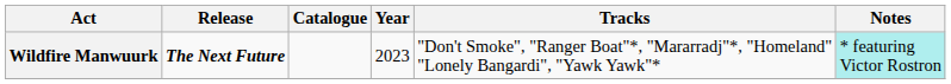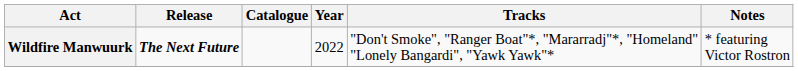Wildfire Manwuurk | Year: 2023 -> 2022
Wildfire Manwuurk | Notes: paleturquoise background -> no background
